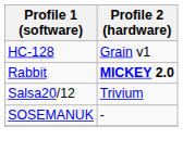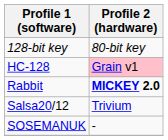+ row: 128-bit key | 80-bit key
HC-128 | Profile 2 (hardware): no background -> pink background
